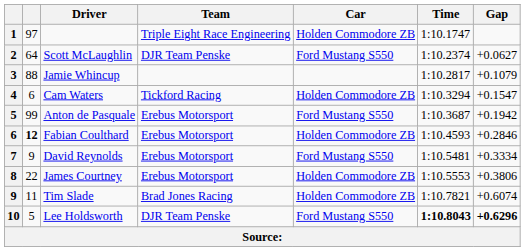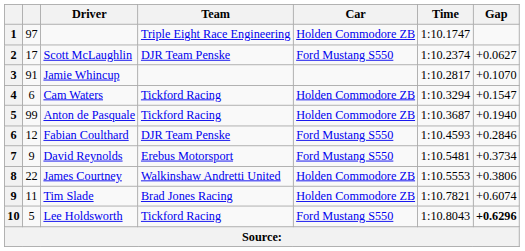Scott McLaughlin | column 2: 64 -> 17
Jamie Whincup | column 2: 88 -> 91
Jamie Whincup | Gap: +0.1079 -> +0.1070
Anton de Pasquale | Team: Erebus Motorsport -> Tickford Racing
Anton de Pasquale | Car: Ford Mustang S550 -> Holden Commodore ZB
Anton de Pasquale | Gap: +0.1942 -> +0.1940
Fabian Coulthard | column 2: bold -> normal
Fabian Coulthard | Team: Erebus Motorsport -> DJR Team Penske
Fabian Coulthard | Car: Holden Commodore ZB -> Ford Mustang S550
David Reynolds | Gap: +0.3334 -> +0.3734
James Courtney | Team: Erebus Motorsport -> Walkinshaw Andretti United
Lee Holdsworth | Team: DJR Team Penske -> Tickford Racing
Lee Holdsworth | Time: bold -> normal
